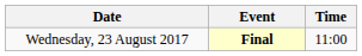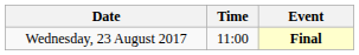columns swapped: Time <-> Event
